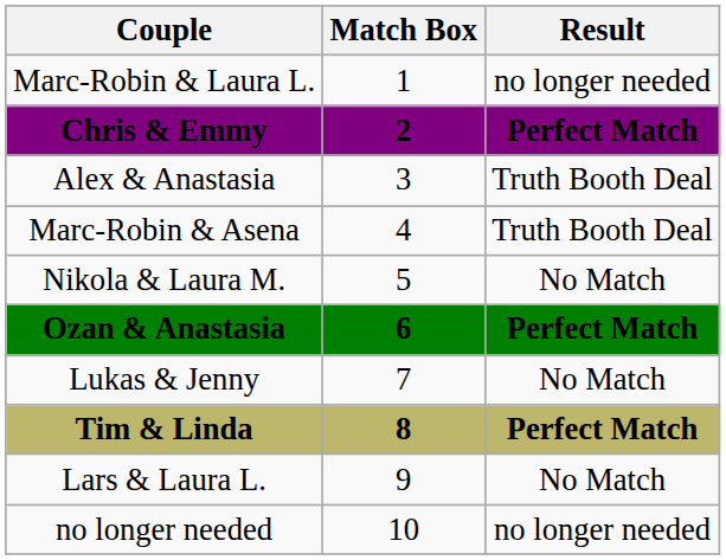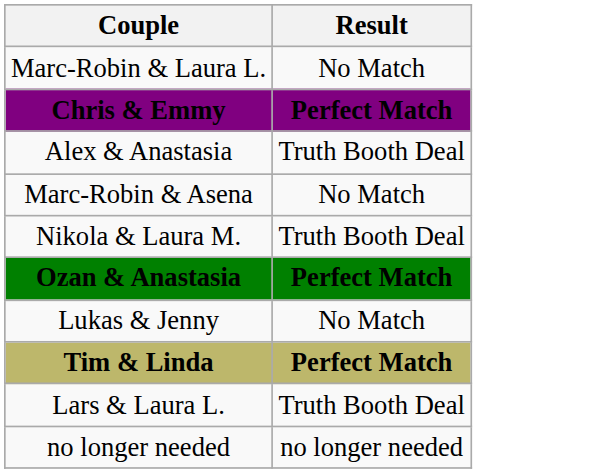- column: Match Box | 1 | 2 | 3 | 4 | 5 | 6 | 7 | 8 | 9 | 10
Marc-Robin & Laura L. | Result: no longer needed -> No Match
Marc-Robin & Asena | Result: Truth Booth Deal -> No Match
Nikola & Laura M. | Result: No Match -> Truth Booth Deal
Lars & Laura L. | Result: No Match -> Truth Booth Deal
